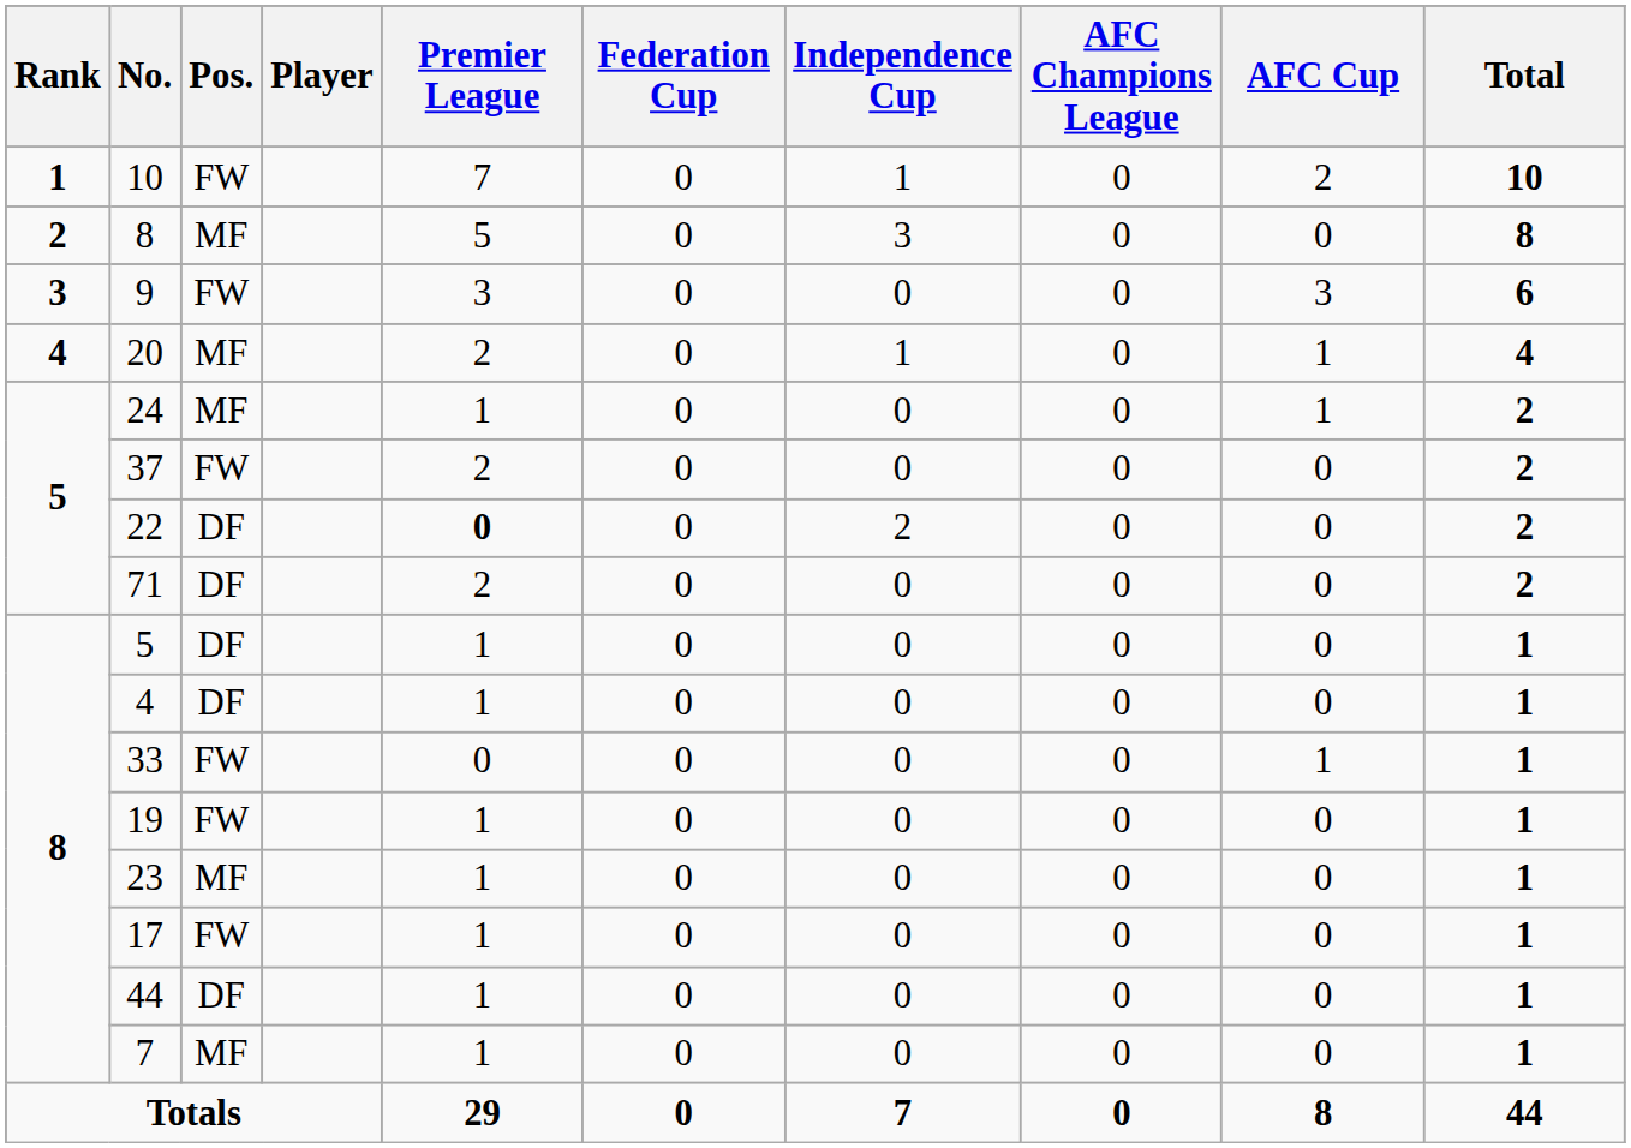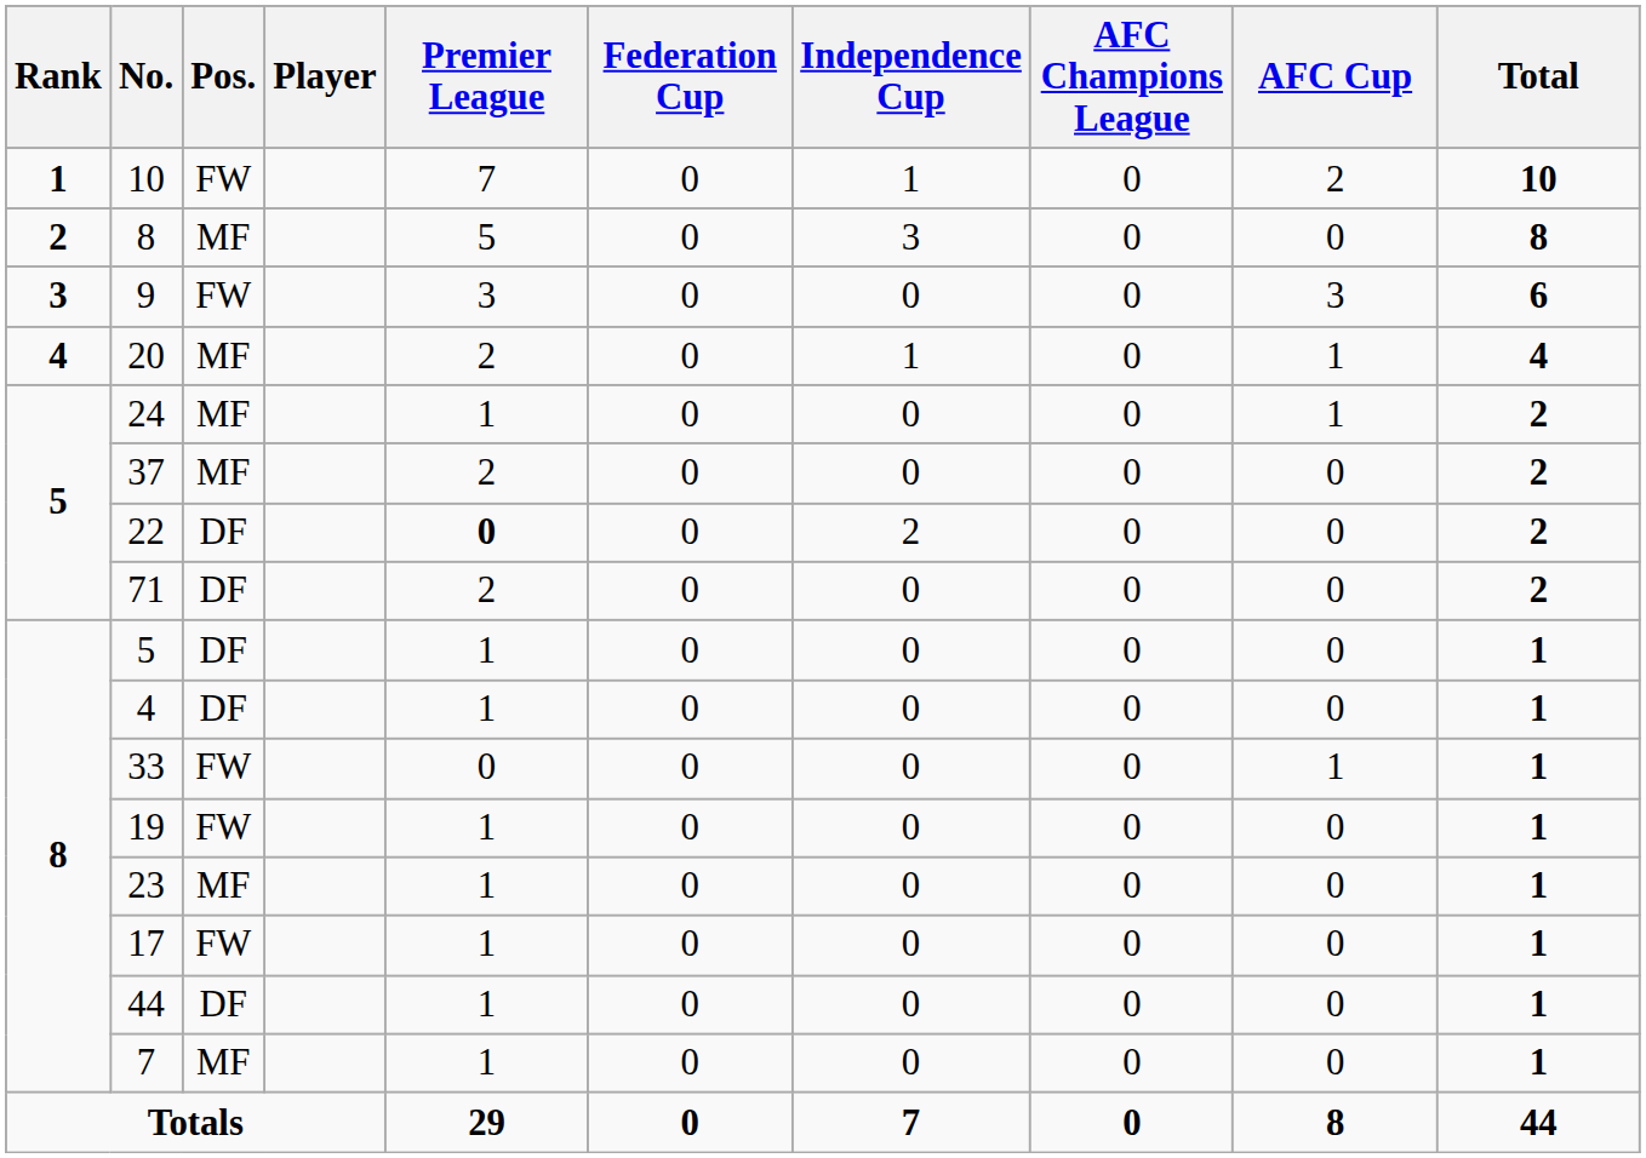37 | Pos.: FW -> MF
